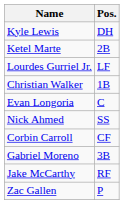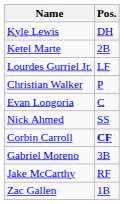Christian Walker | Pos.: 1B -> P
Corbin Carroll | Pos.: normal -> bold
Zac Gallen | Pos.: P -> 1B
